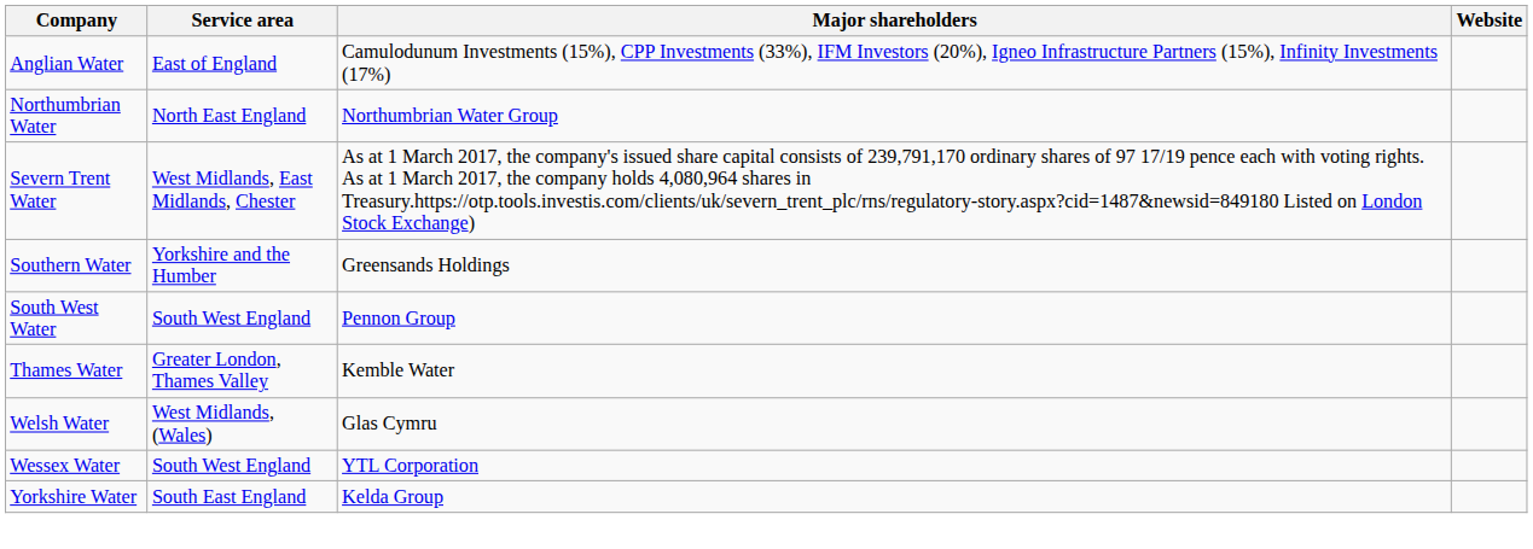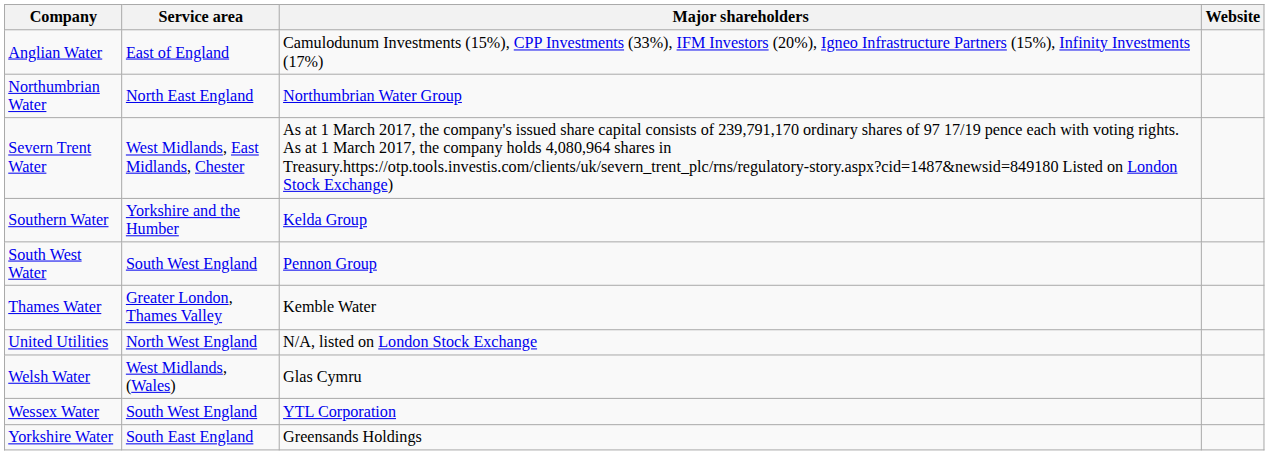Southern Water | Major shareholders: Greensands Holdings -> Kelda Group
+ row: United Utilities | North West England | N/A, listed on London Stock Exchange
Yorkshire Water | Major shareholders: Kelda Group -> Greensands Holdings
